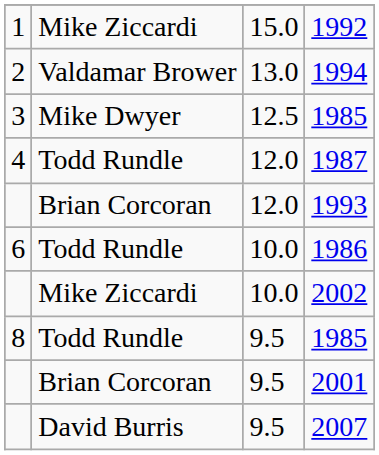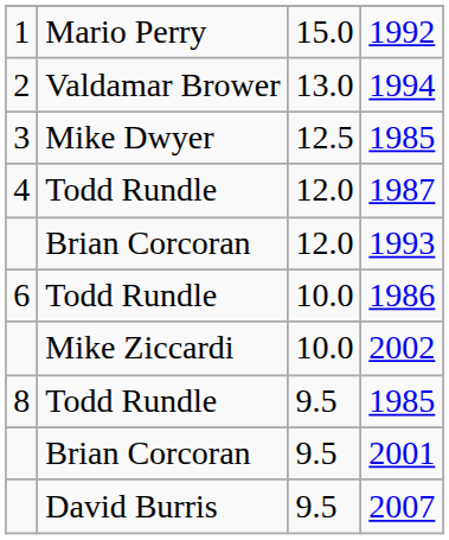1992 | column 2: Mike Ziccardi -> Mario Perry
